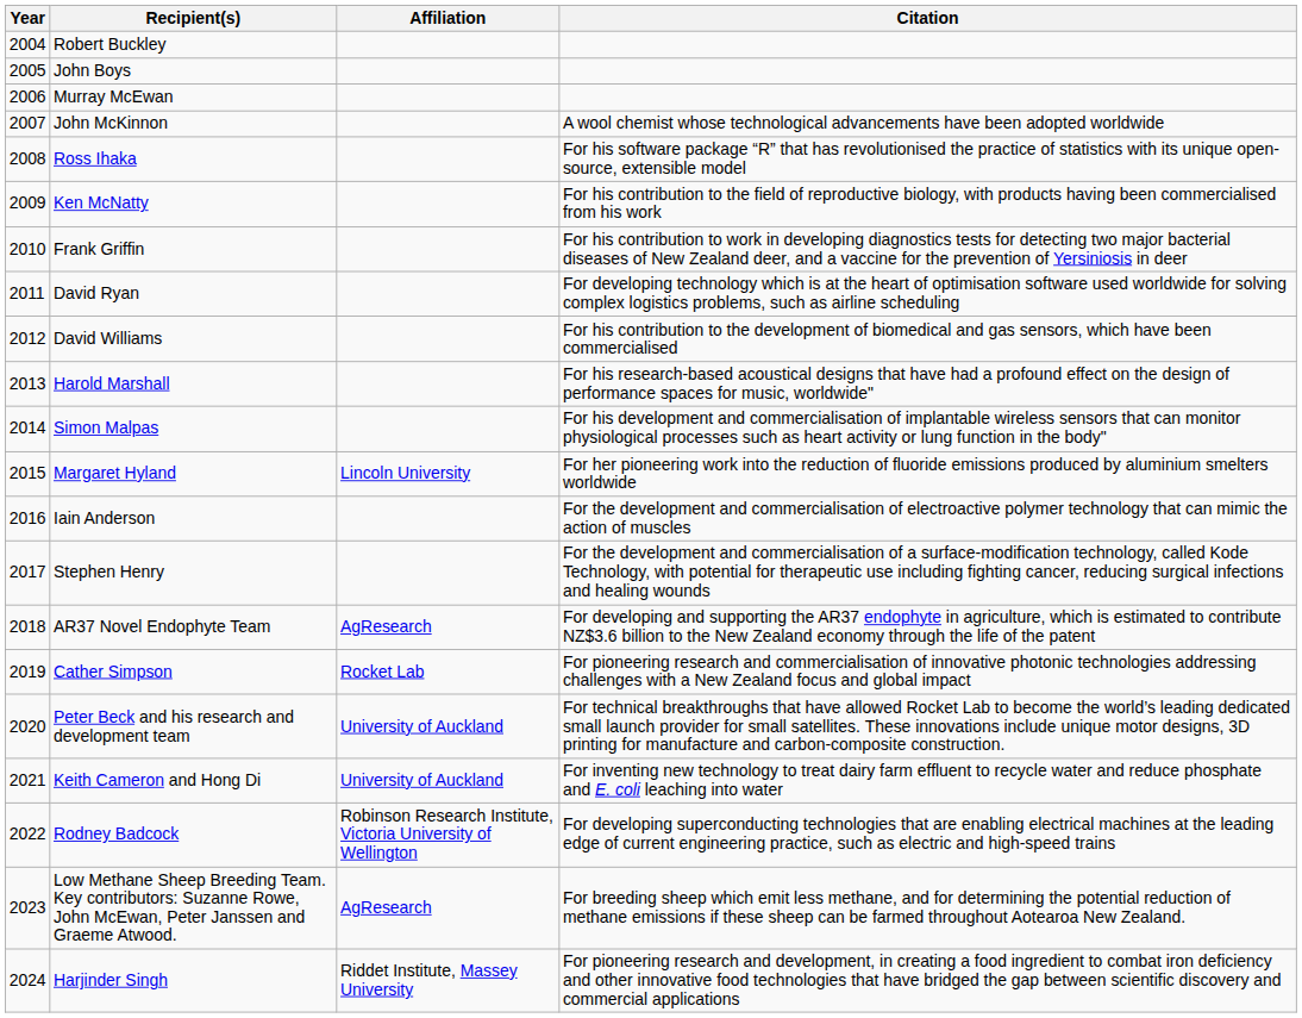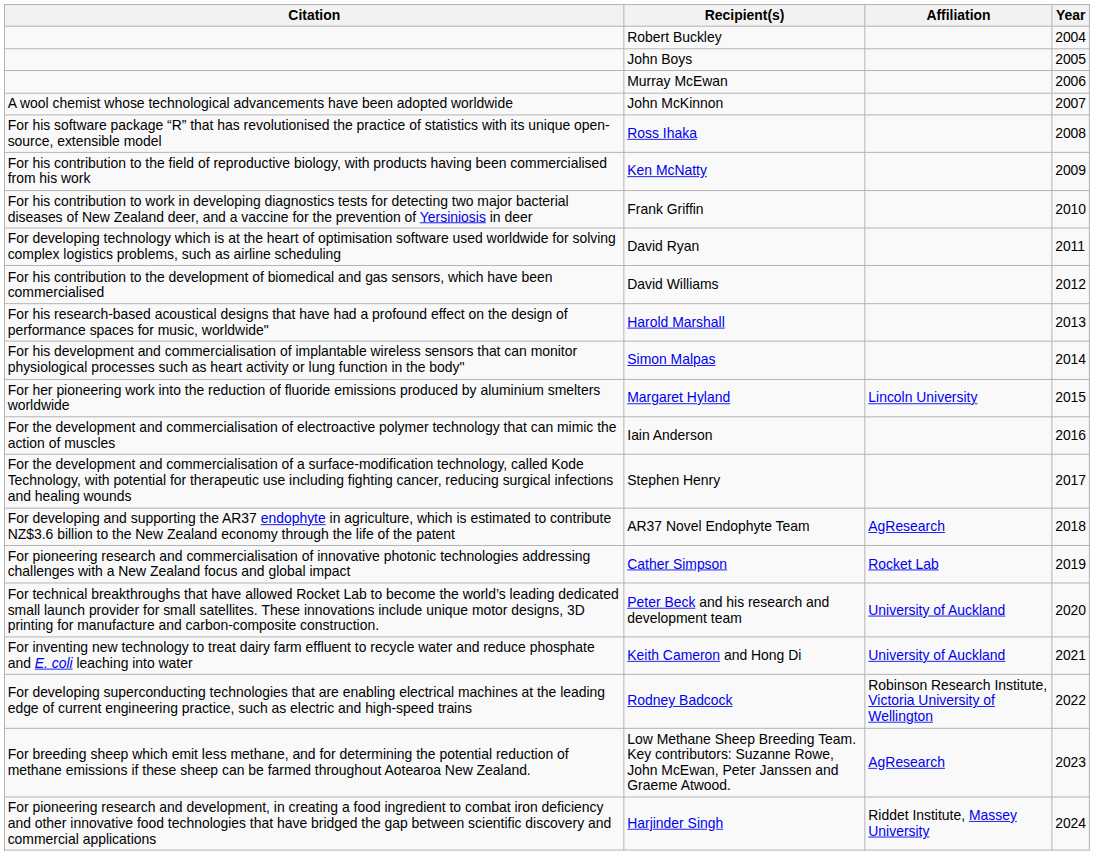columns swapped: Year <-> Citation
